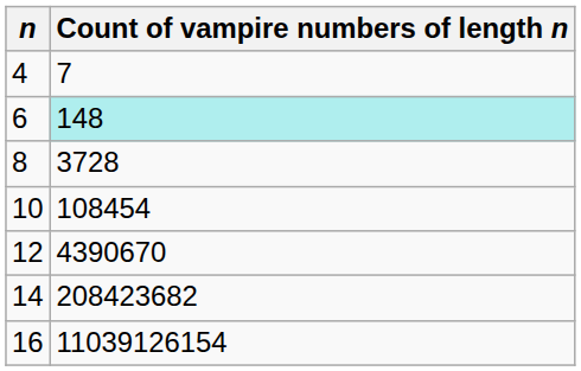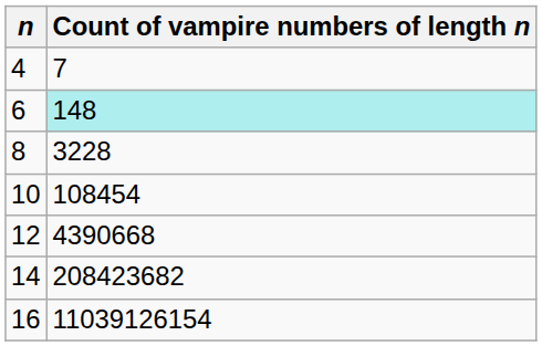8 | Count of vampire numbers of length n: 3728 -> 3228
12 | Count of vampire numbers of length n: 4390670 -> 4390668
